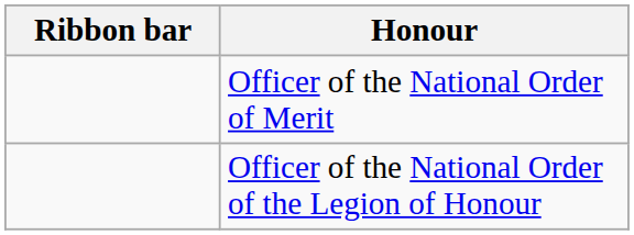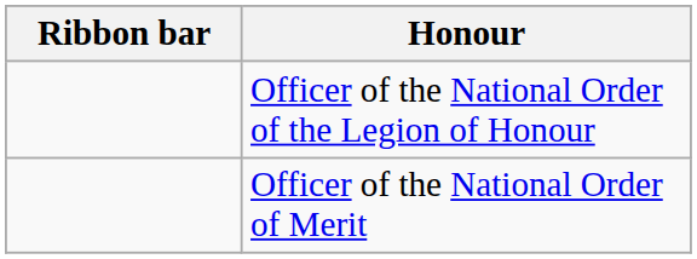rows swapped: Officer of the National Order of the Legion of Honour <-> Officer of the National Order of Merit
